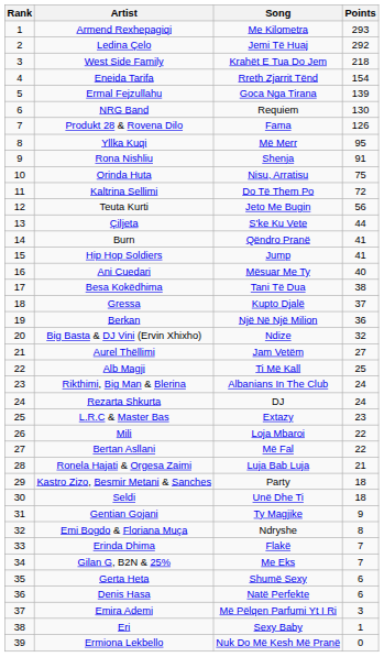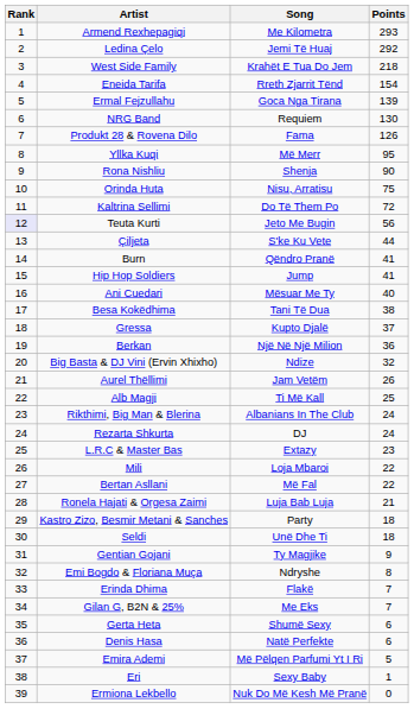Rona Nishliu | Points: 91 -> 90
Teuta Kurti | Rank: no background -> lavender background
Aurel Thëllimi | Points: 27 -> 26
Emira Ademi | Points: 3 -> 5
